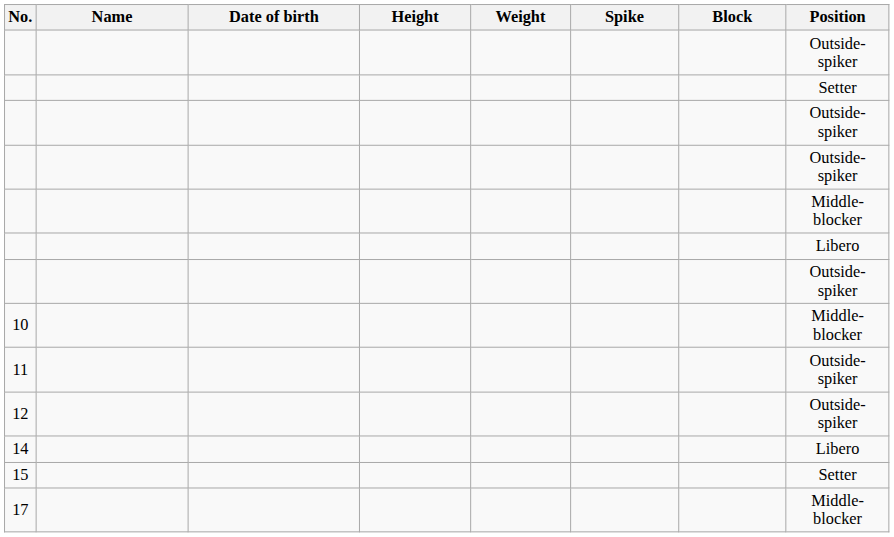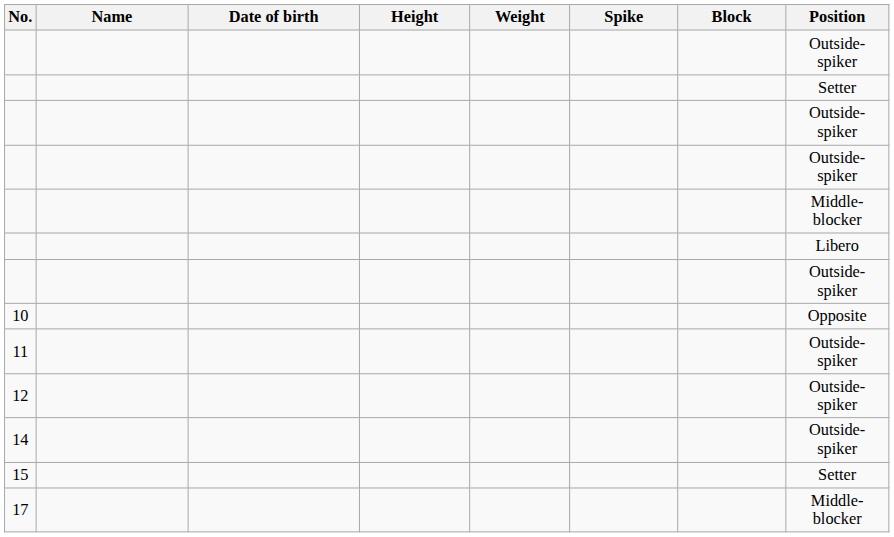10 | Position: Middle-blocker -> Opposite
14 | Position: Libero -> Outside-spiker
